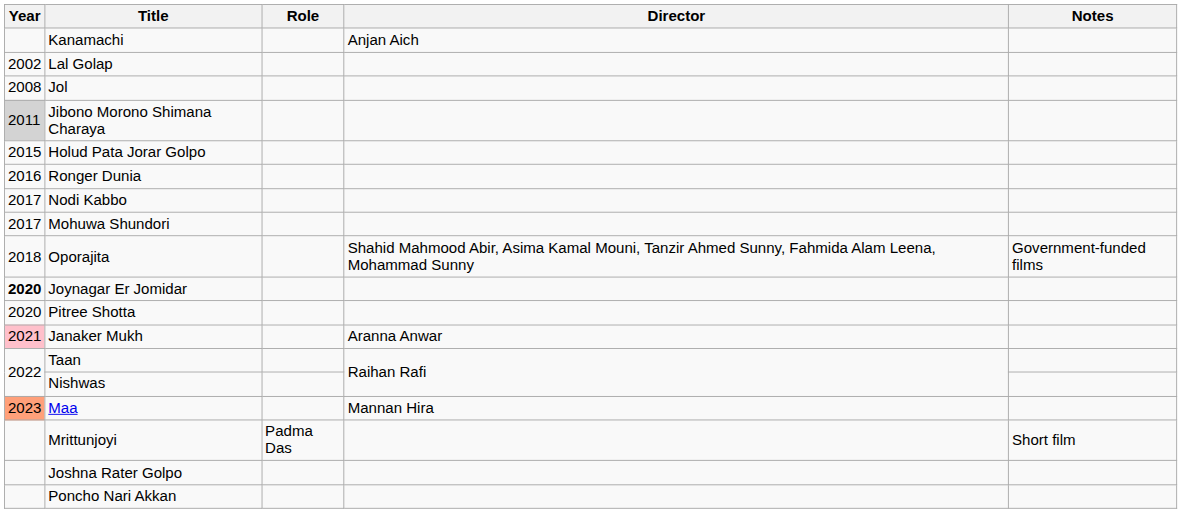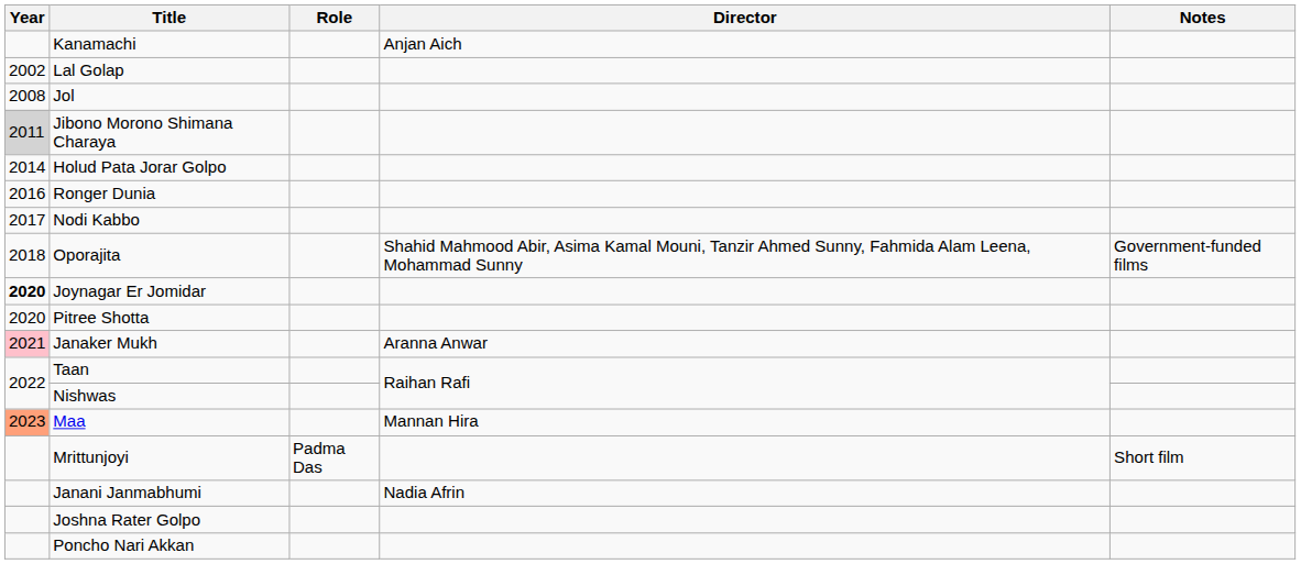Holud Pata Jorar Golpo | Year: 2015 -> 2014
- row: 2017 | Mohuwa Shundori
+ row: Janani Janmabhumi | Nadia Afrin
